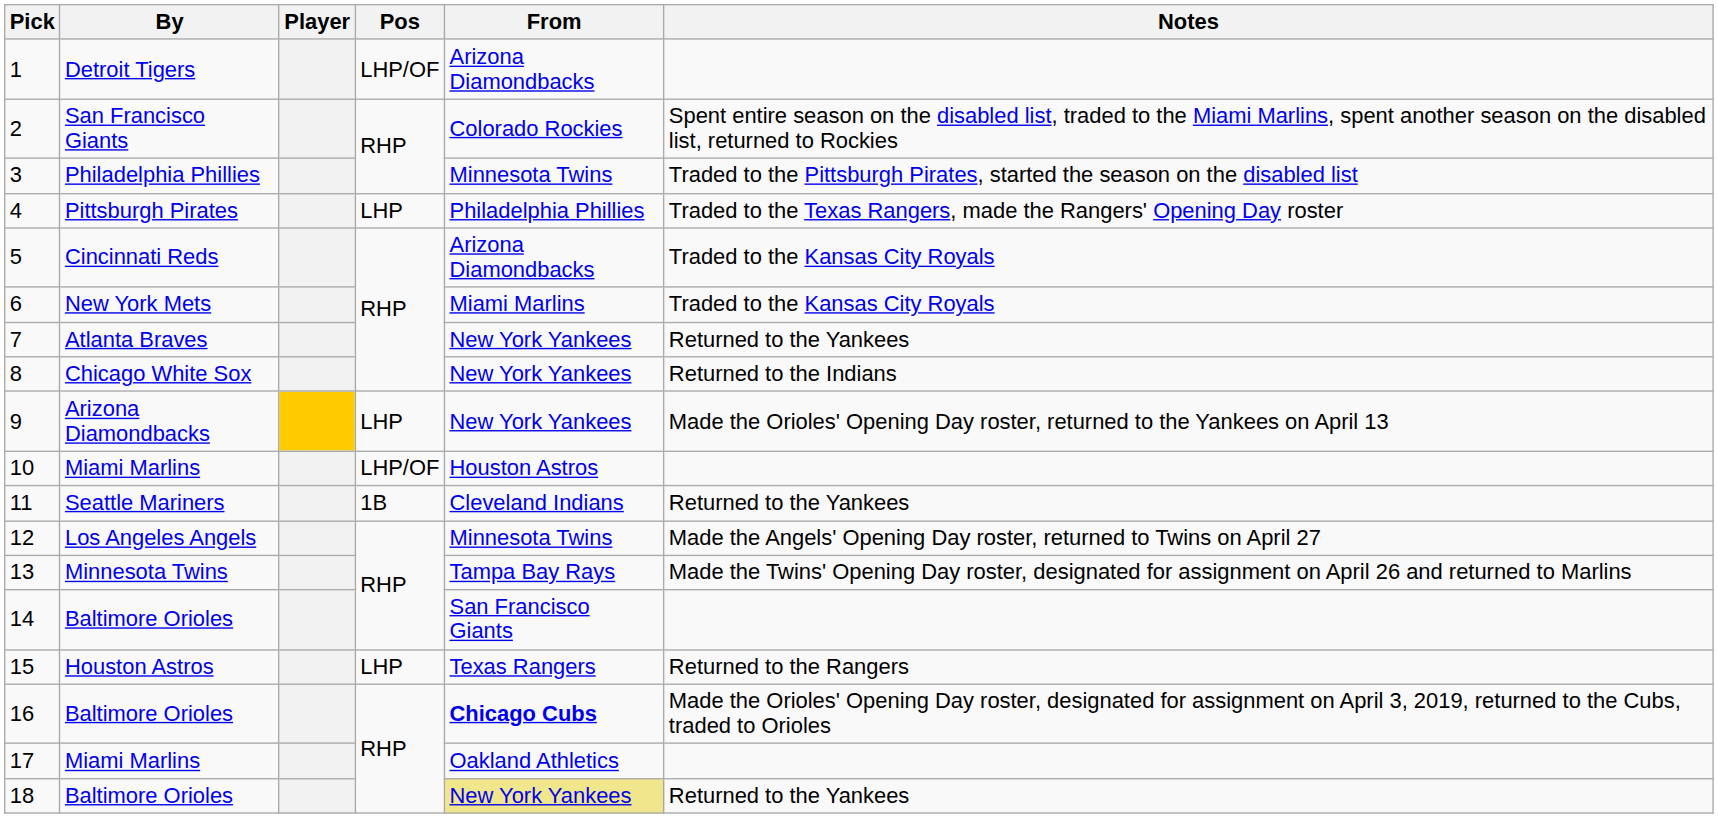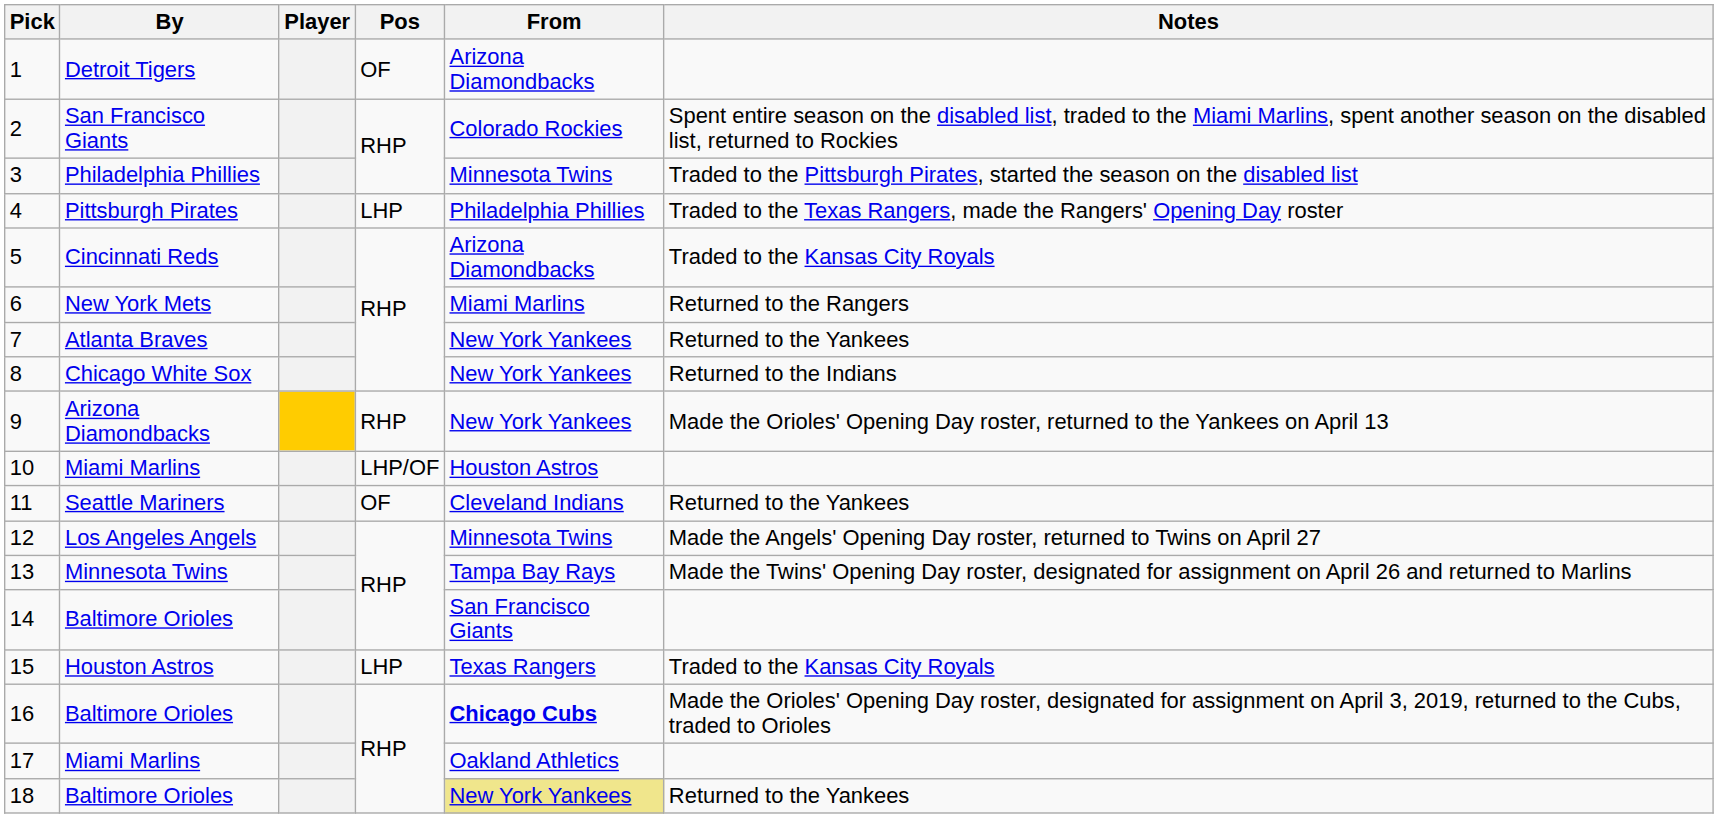1 | Pos: LHP/OF -> OF
6 | Notes: Traded to the Kansas City Royals -> Returned to the Rangers
9 | Pos: LHP -> RHP
11 | Pos: 1B -> OF
15 | Notes: Returned to the Rangers -> Traded to the Kansas City Royals
